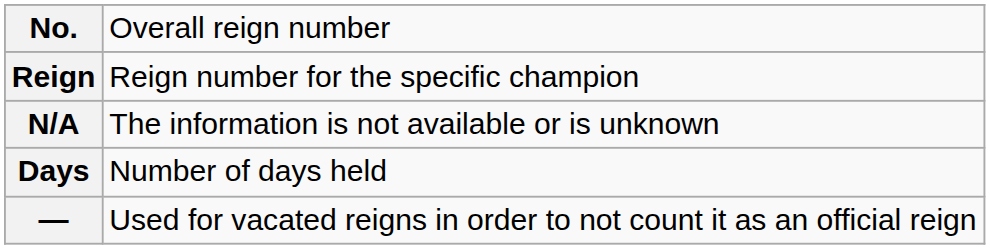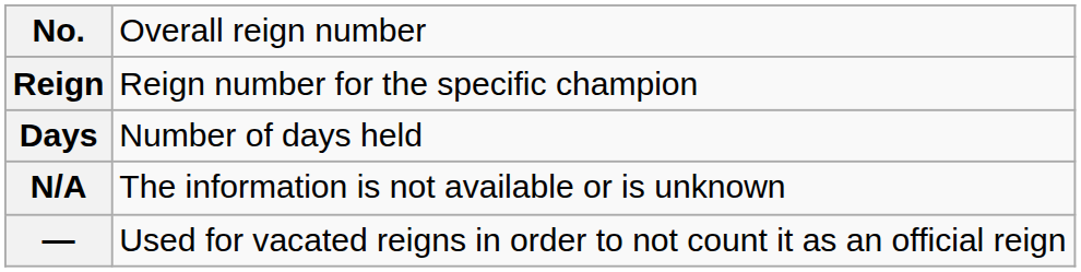rows swapped: N/A <-> Days
